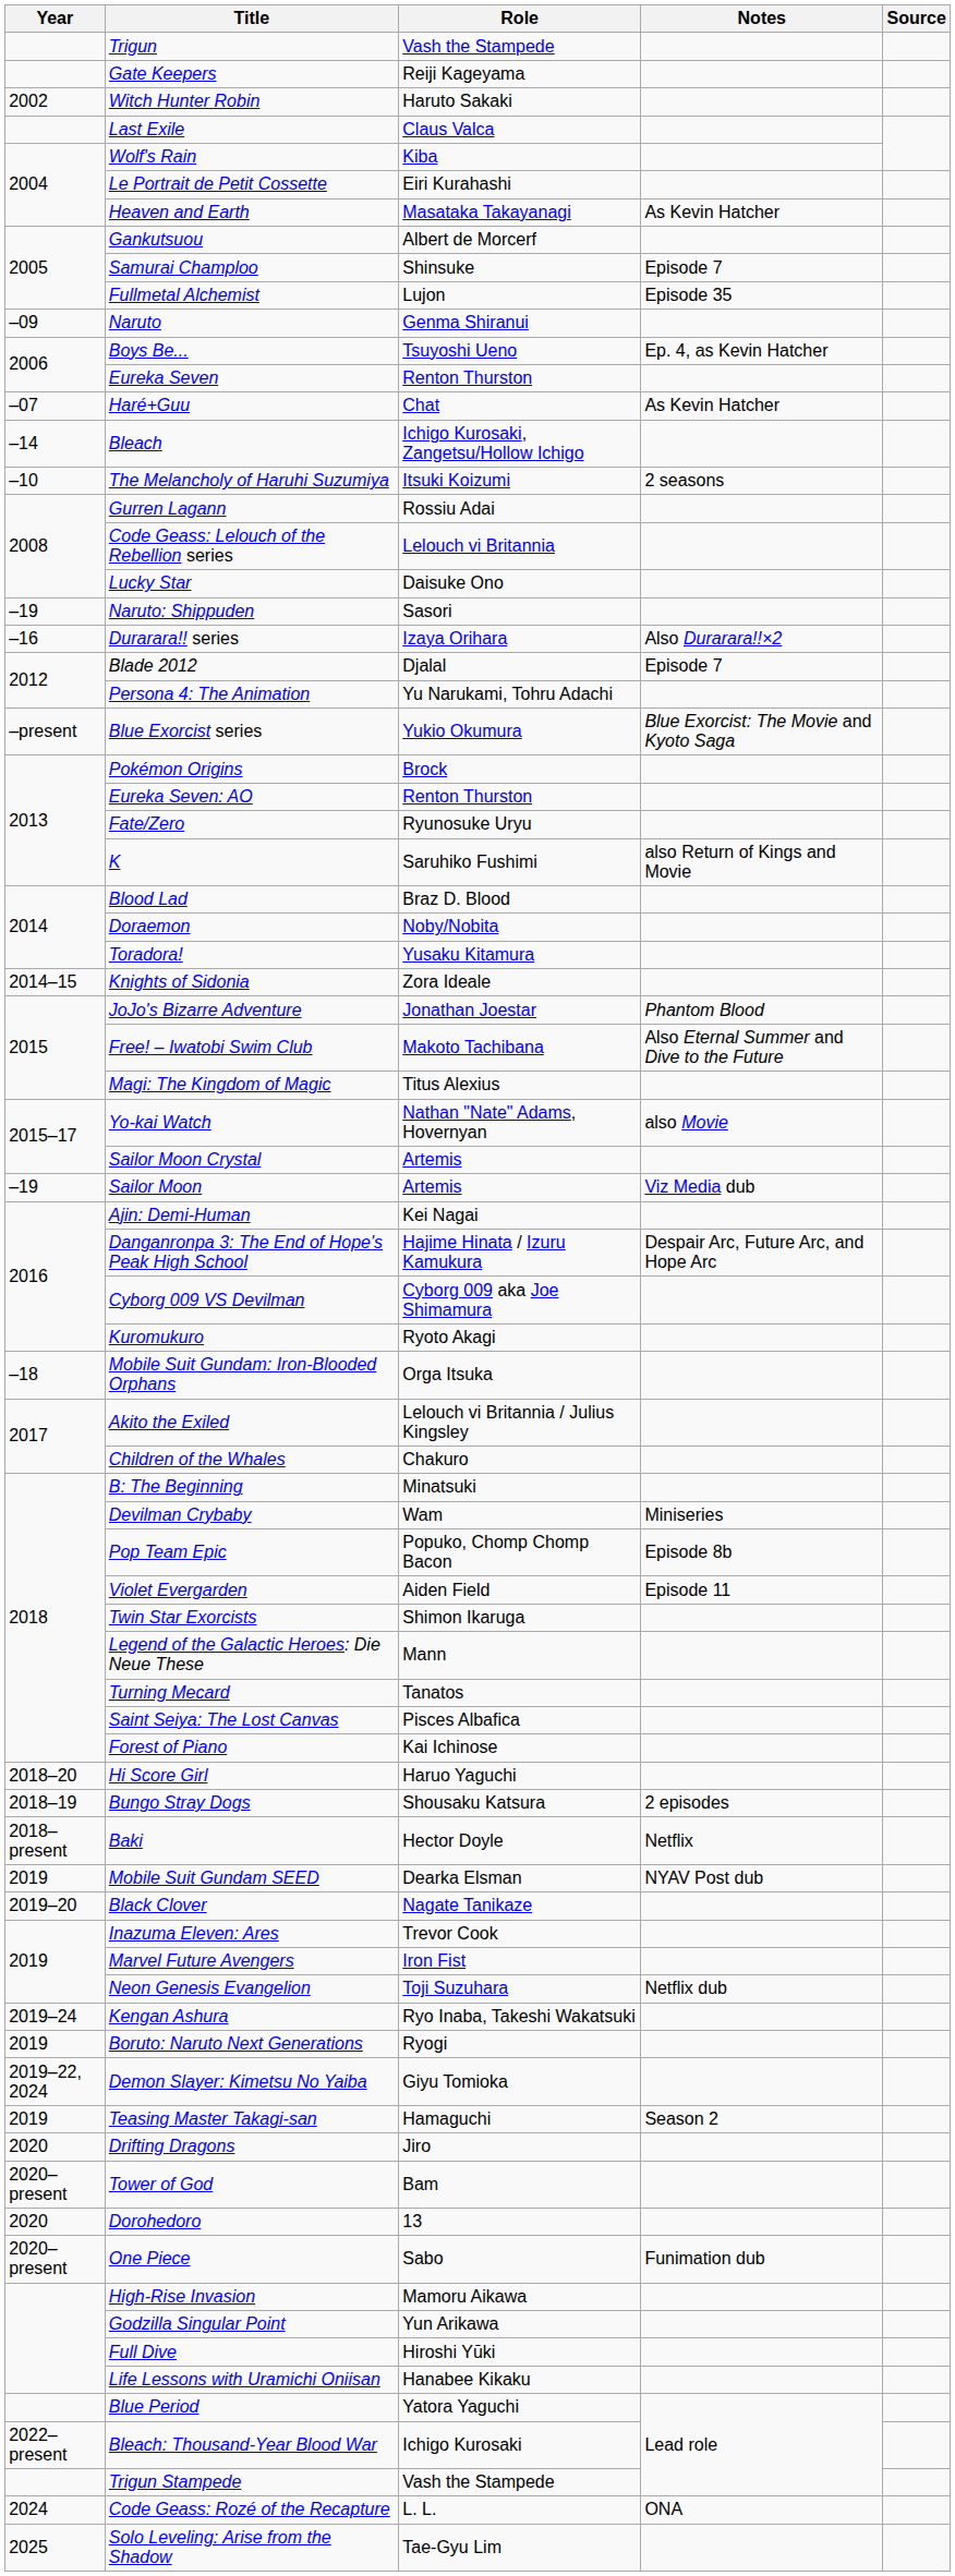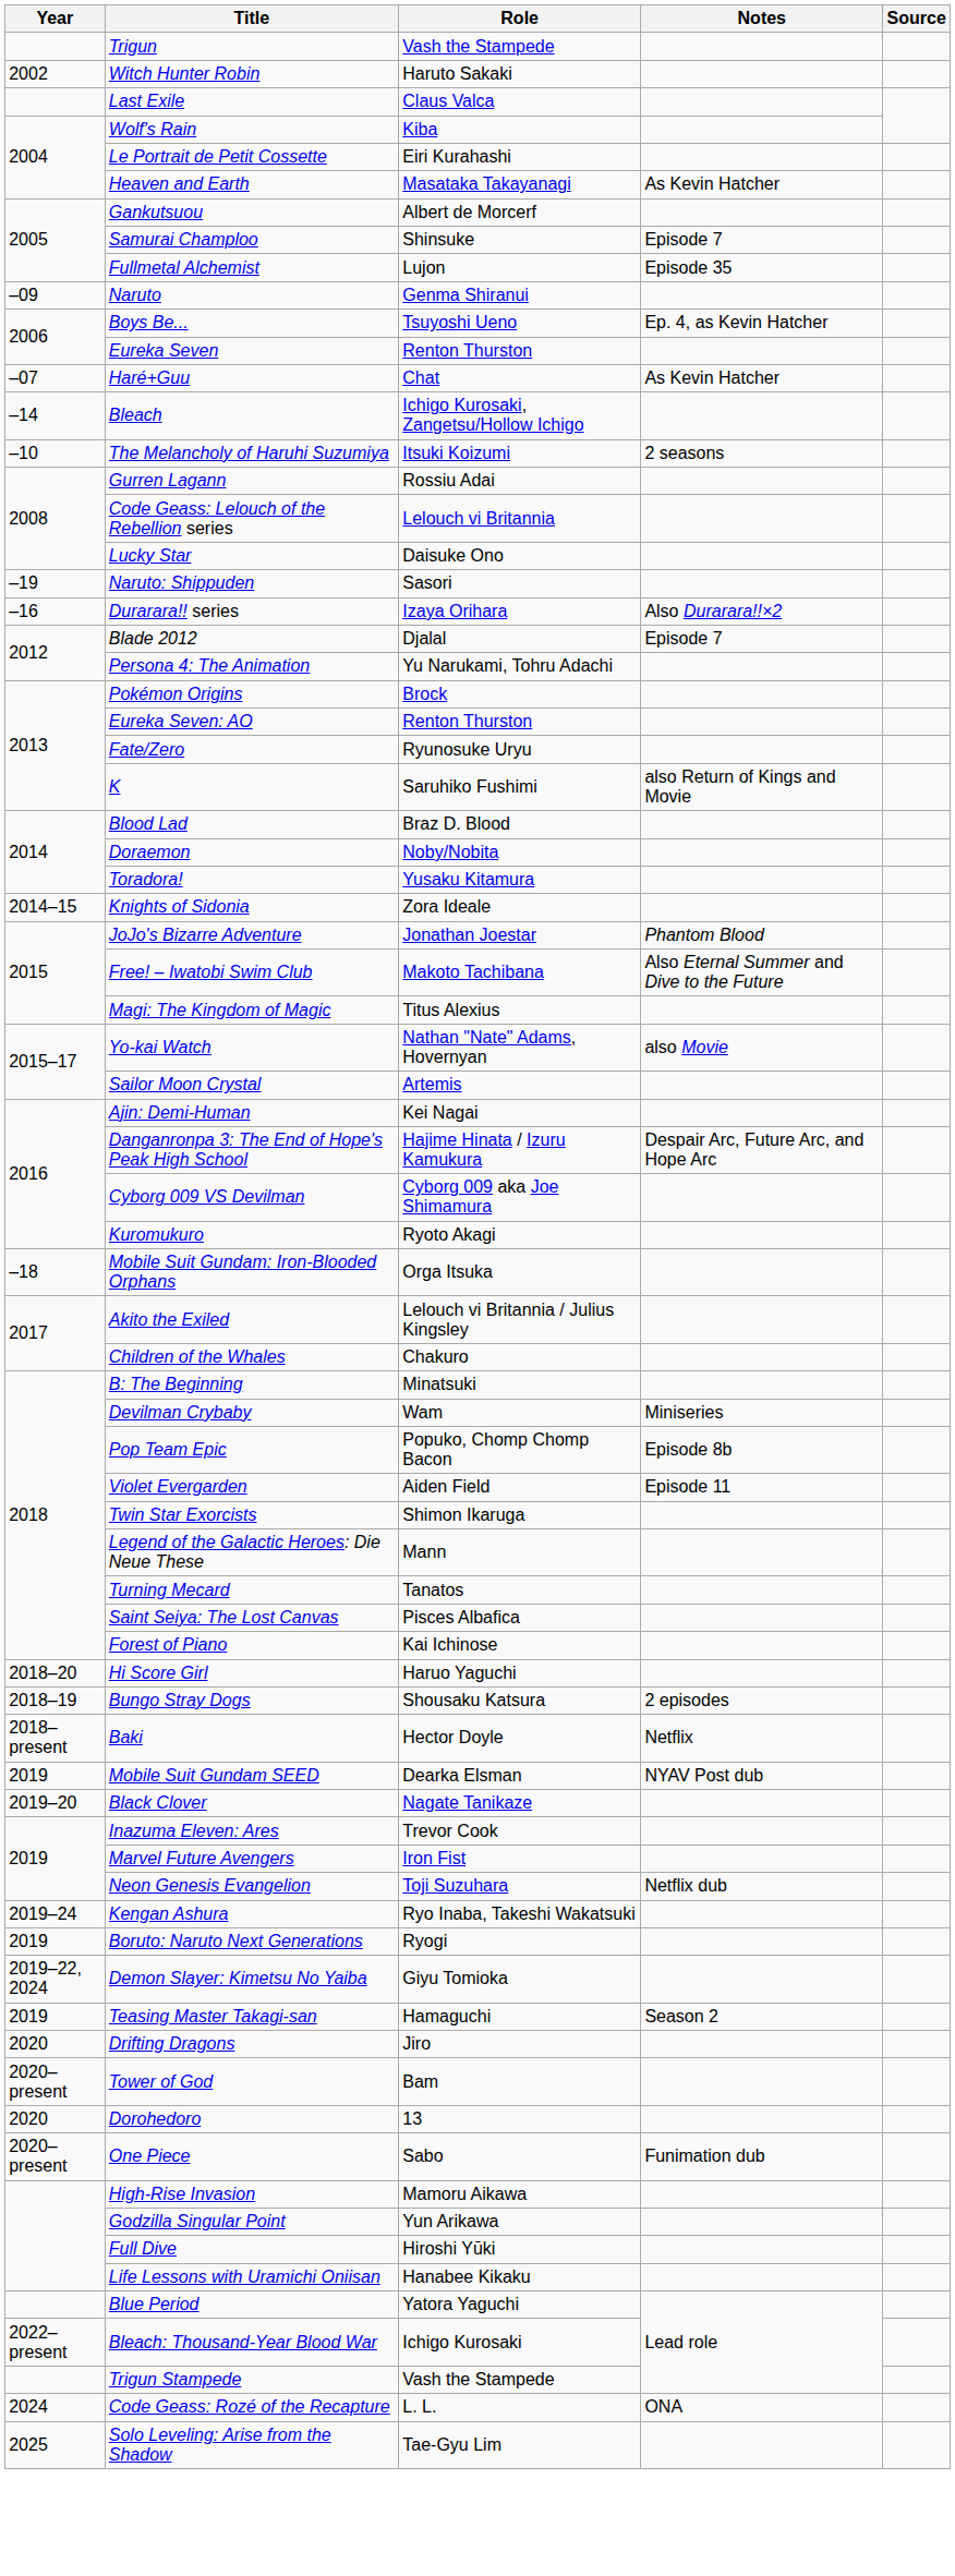- row: Gate Keepers | Reiji Kageyama
- row: –present | Blue Exorcist series | Yukio Okumura | Blue Exorcist: The Movie and Kyoto Saga
- row: –19 | Sailor Moon | Artemis | Viz Media dub
